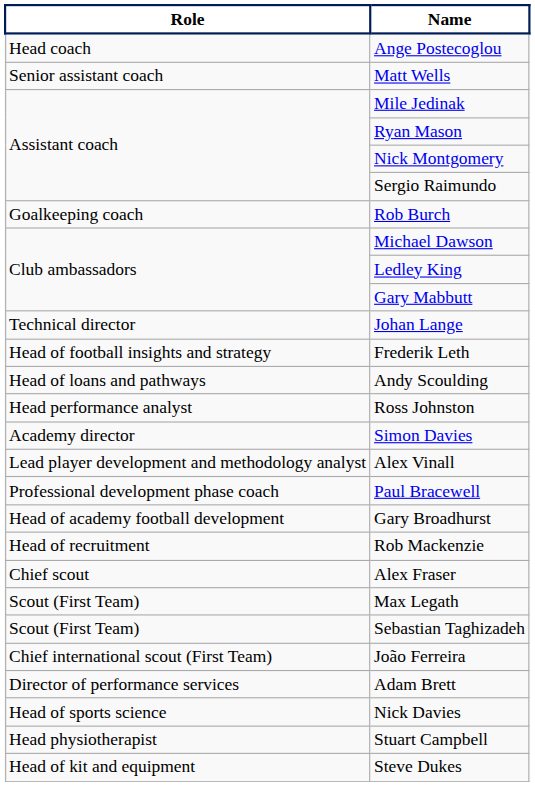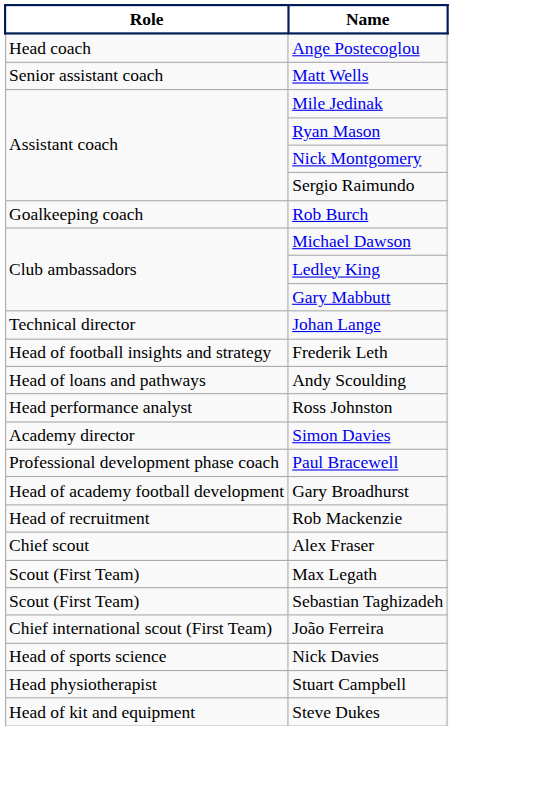- row: Lead player development and methodology analyst | Alex Vinall
- row: Director of performance services | Adam Brett
